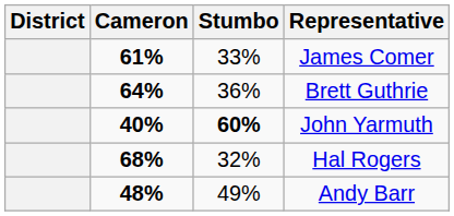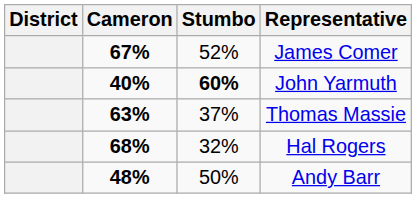James Comer | Cameron: 61% -> 67%
James Comer | Stumbo: 33% -> 52%
- row: 64% | 36% | Brett Guthrie
+ row: 63% | 37% | Thomas Massie
Andy Barr | Stumbo: 49% -> 50%
